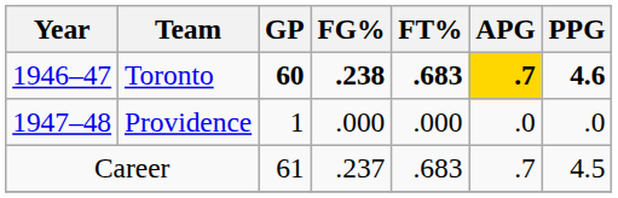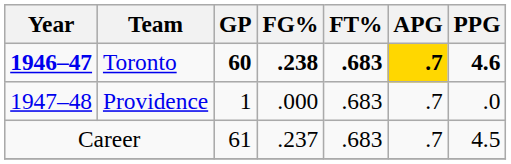Toronto | Year: normal -> bold
Providence | FT%: .000 -> .683
Providence | APG: .0 -> .7
